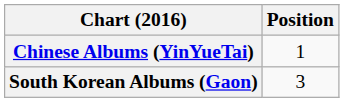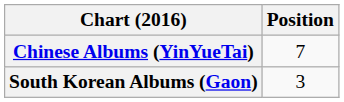Chinese Albums (YinYueTai) | Position: 1 -> 7
